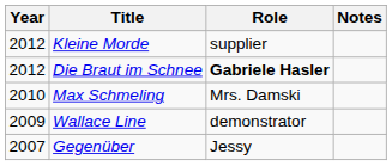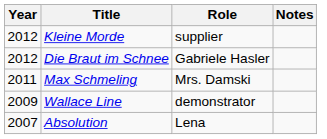Die Braut im Schnee | Role: bold -> normal
Max Schmeling | Year: 2010 -> 2011
+ row: 2007 | Absolution | Lena
- row: 2007 | Gegenüber | Jessy
